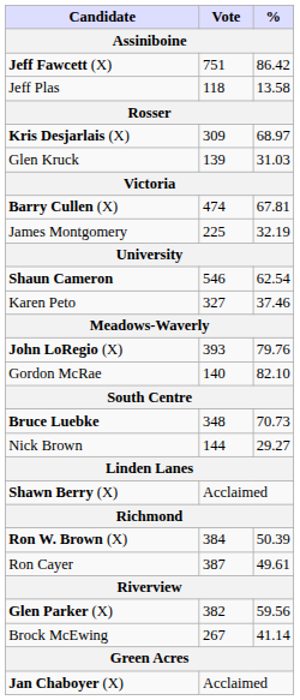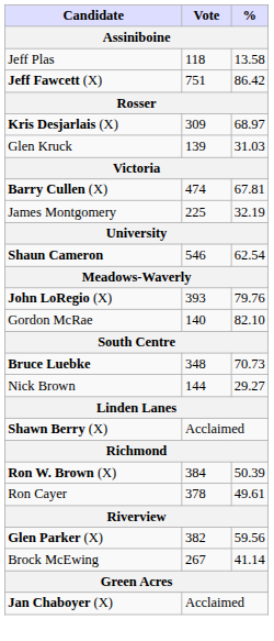rows swapped: Jeff Fawcett (X) <-> Jeff Plas
- row: Karen Peto | 327 | 37.46
Ron Cayer | Vote: 387 -> 378
